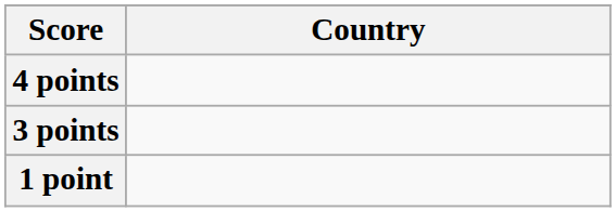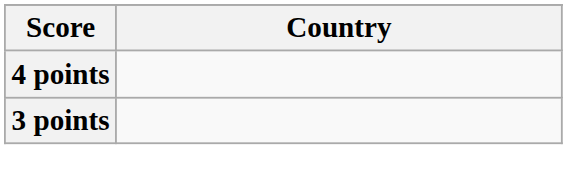- row: 1 point
